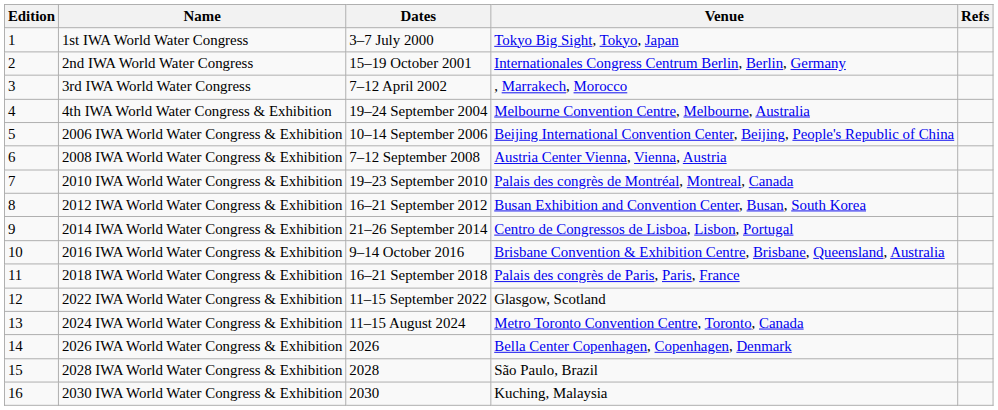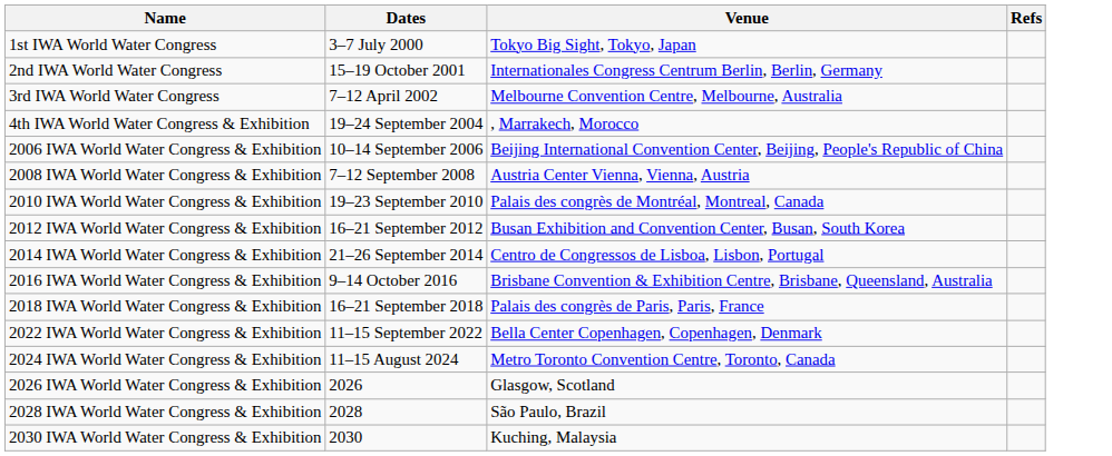- column: Edition | 1 | 2 | 3 | 4 | 5 | 6 | 7 | 8 | 9 | 10 | 11 | 12 | 13 | 14 | 15 | 16
3rd IWA World Water Congress | Venue: , Marrakech, Morocco -> Melbourne Convention Centre, Melbourne, Australia
4th IWA World Water Congress & Exhibition | Venue: Melbourne Convention Centre, Melbourne, Australia -> , Marrakech, Morocco
2022 IWA World Water Congress & Exhibition | Venue: Glasgow, Scotland -> Bella Center Copenhagen, Copenhagen, Denmark
2026 IWA World Water Congress & Exhibition | Venue: Bella Center Copenhagen, Copenhagen, Denmark -> Glasgow, Scotland
